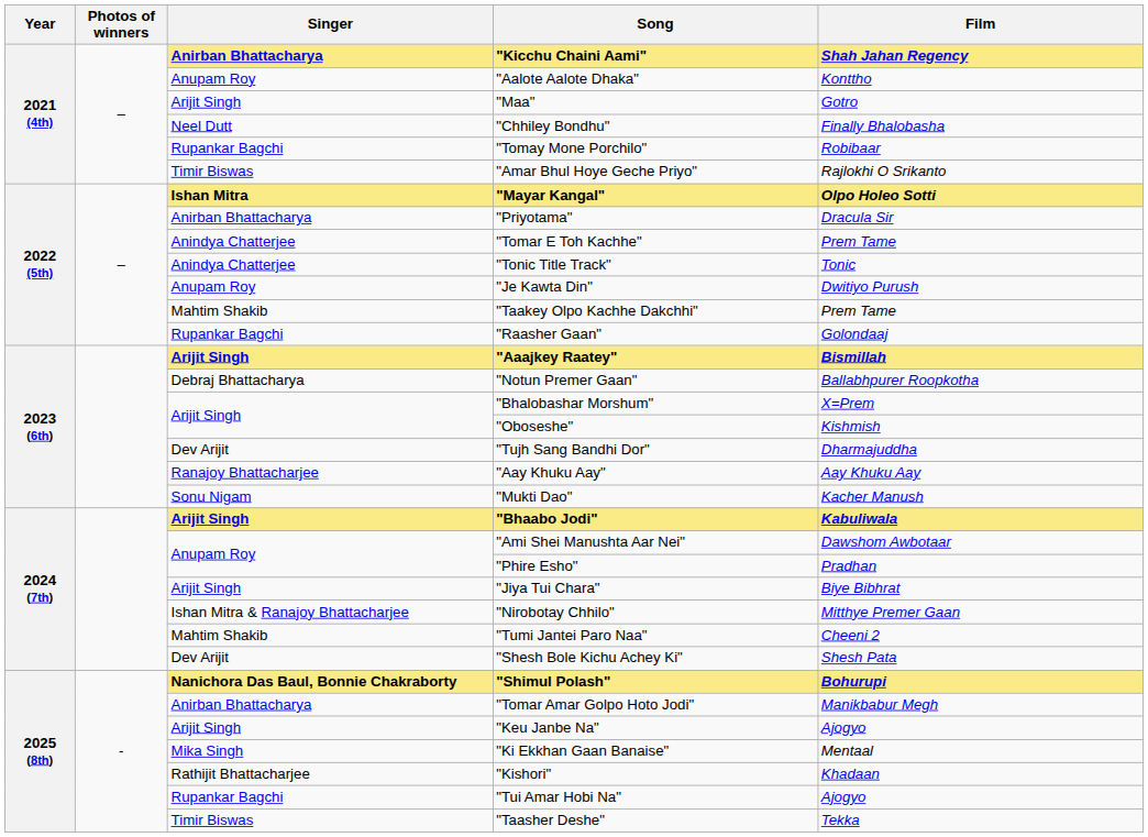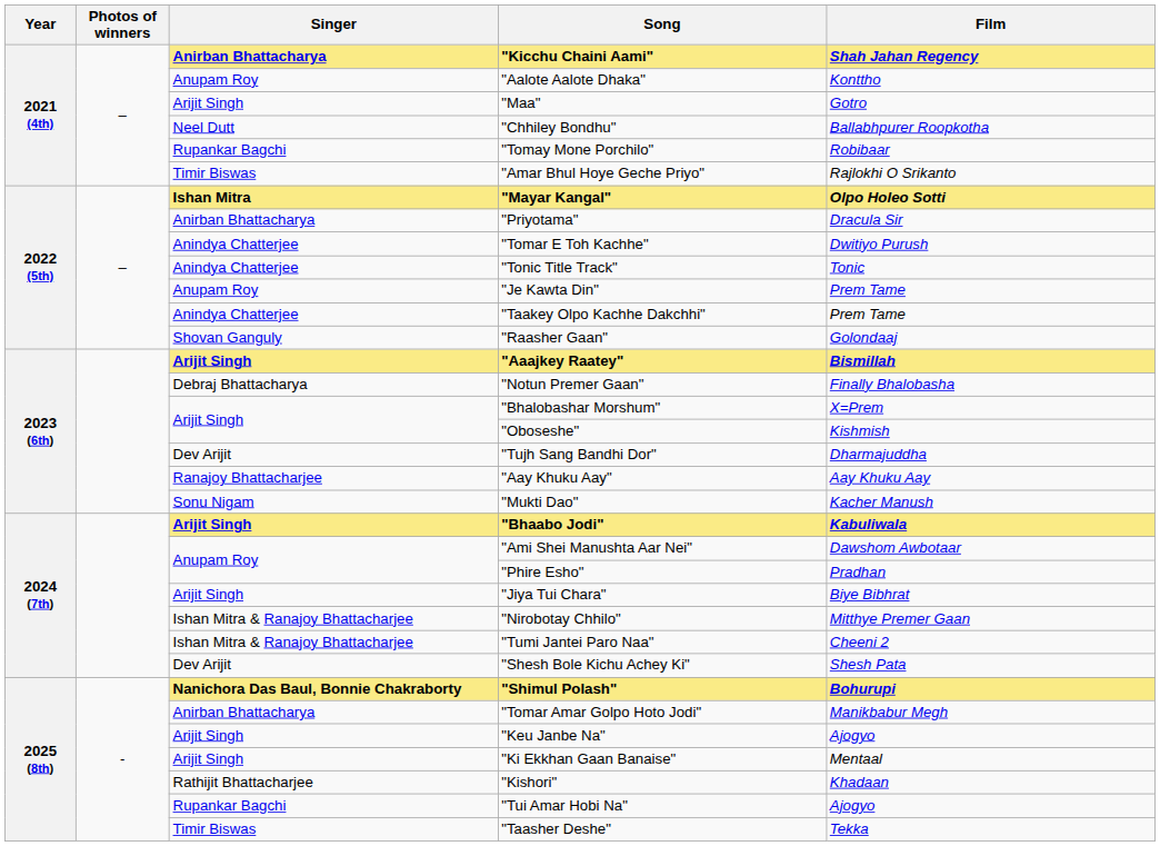"Chhiley Bondhu" | Film: Finally Bhalobasha -> Ballabhpurer Roopkotha
"Tomar E Toh Kachhe" | Film: Prem Tame -> Dwitiyo Purush
"Je Kawta Din" | Film: Dwitiyo Purush -> Prem Tame
"Taakey Olpo Kachhe Dakchhi" | Singer: Mahtim Shakib -> Anindya Chatterjee
"Raasher Gaan" | Singer: Rupankar Bagchi -> Shovan Ganguly
"Notun Premer Gaan" | Film: Ballabhpurer Roopkotha -> Finally Bhalobasha
"Tumi Jantei Paro Naa" | Singer: Mahtim Shakib -> Ishan Mitra & Ranajoy Bhattacharjee
"Ki Ekkhan Gaan Banaise" | Singer: Mika Singh -> Arijit Singh
